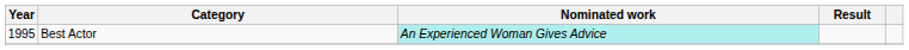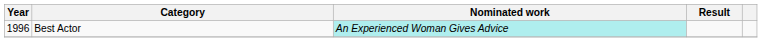Best Actor | Year: 1995 -> 1996
